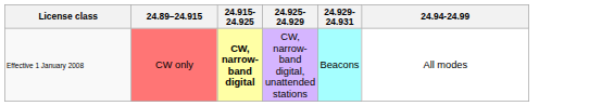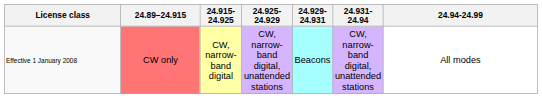+ column: 24.931-24.94 | CW, narrow-band digital, unattended stations
Effective 1 January 2008 | 24.915-24.925: bold -> normal
